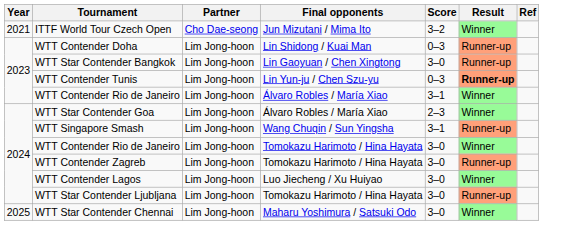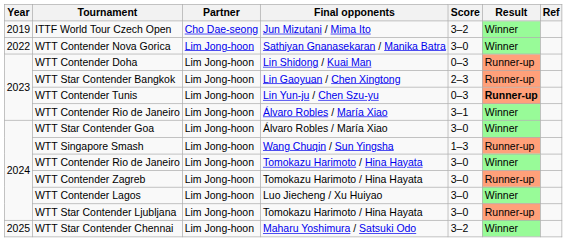ITTF World Tour Czech Open | Year: 2021 -> 2019
+ row: 2022 | WTT Contender Nova Gorica | Lim Jong-hoon | Sathiyan Gnanasekaran / Manika Batra | 3–0 | Winner
WTT Star Contender Bangkok | Score: 3–0 -> 2–3
WTT Star Contender Goa | Score: 2–3 -> 3–0
WTT Singapore Smash | Score: 3–1 -> 1–3
WTT Star Contender Chennai | Score: 3–0 -> 3–2
